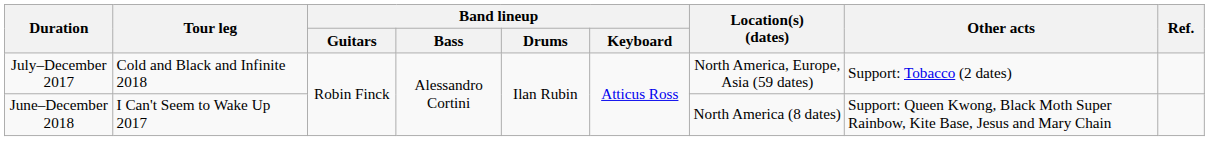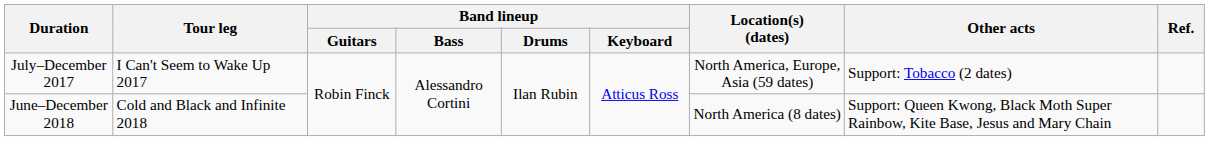July–December 2017 | Tour leg: Cold and Black and Infinite 2018 -> I Can't Seem to Wake Up 2017
June–December 2018 | Tour leg: I Can't Seem to Wake Up 2017 -> Cold and Black and Infinite 2018
